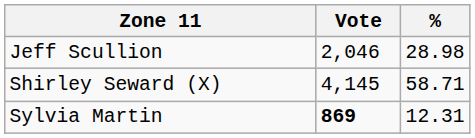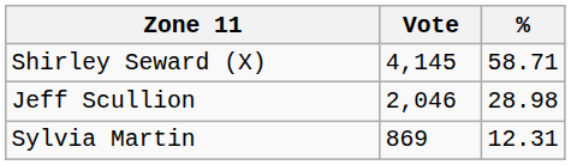rows swapped: Shirley Seward (X) <-> Jeff Scullion
Sylvia Martin | Vote: bold -> normal
